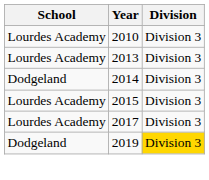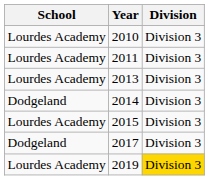+ row: Lourdes Academy | 2011 | Division 3
2017 | School: Lourdes Academy -> Dodgeland
2019 | School: Dodgeland -> Lourdes Academy
